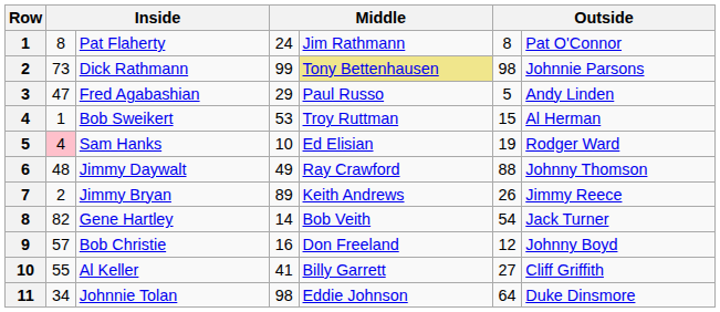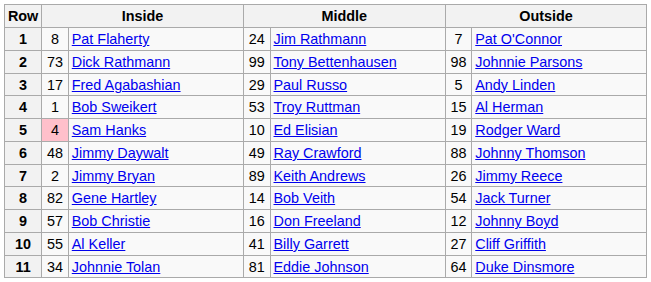Pat Flaherty | column 6: 8 -> 7
Dick Rathmann | column 5: khaki background -> no background
Fred Agabashian | column 2: 47 -> 17
Johnnie Tolan | column 4: 98 -> 81
